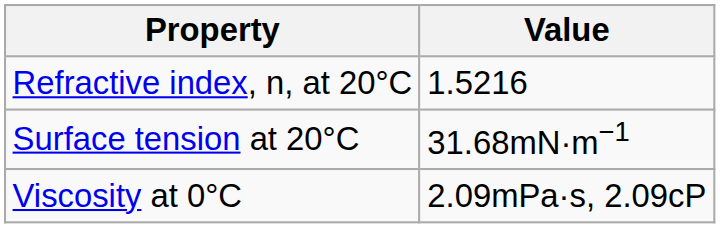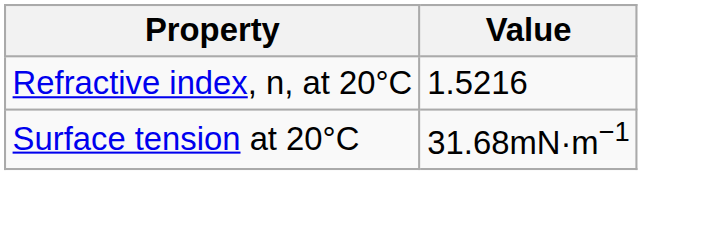- row: Viscosity at 0°C | 2.09mPa·s, 2.09cP
